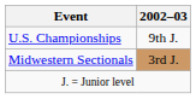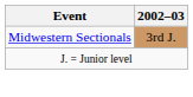- row: U.S. Championships | 9th J.
